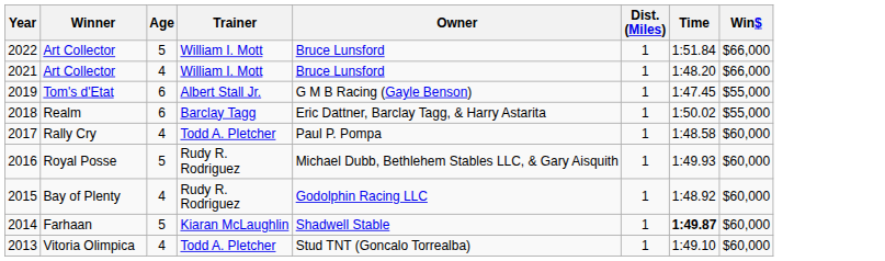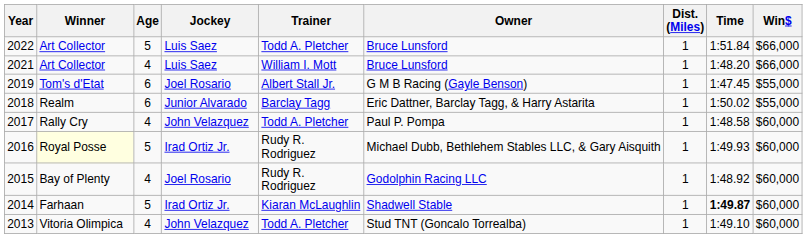+ column: Jockey | Luis Saez | Luis Saez | Joel Rosario | Junior Alvarado | John Velazquez | Irad Ortiz Jr. | Joel Rosario | Irad Ortiz Jr. | John Velazquez
2022 | Trainer: William I. Mott -> Todd A. Pletcher
2016 | Winner: no background -> lightyellow background
